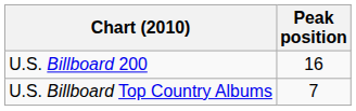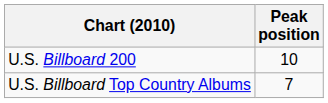U.S. Billboard 200 | Peak position: 16 -> 10
